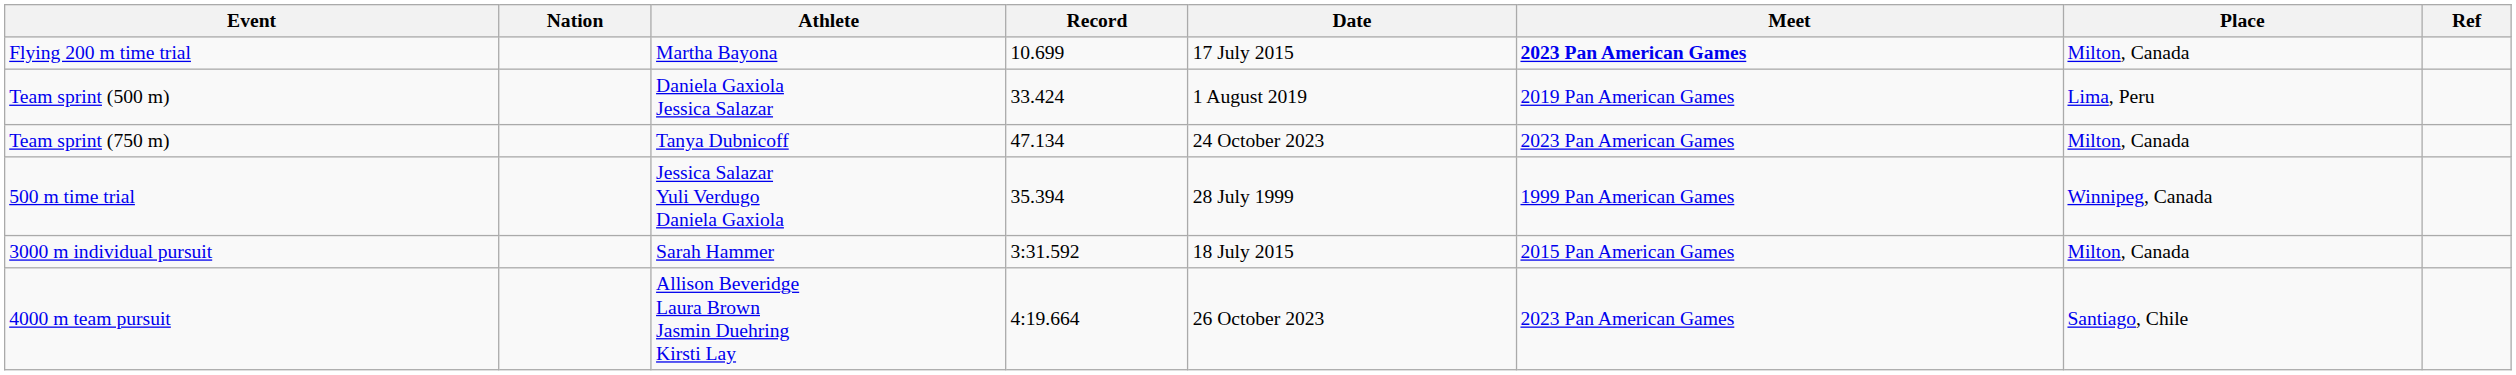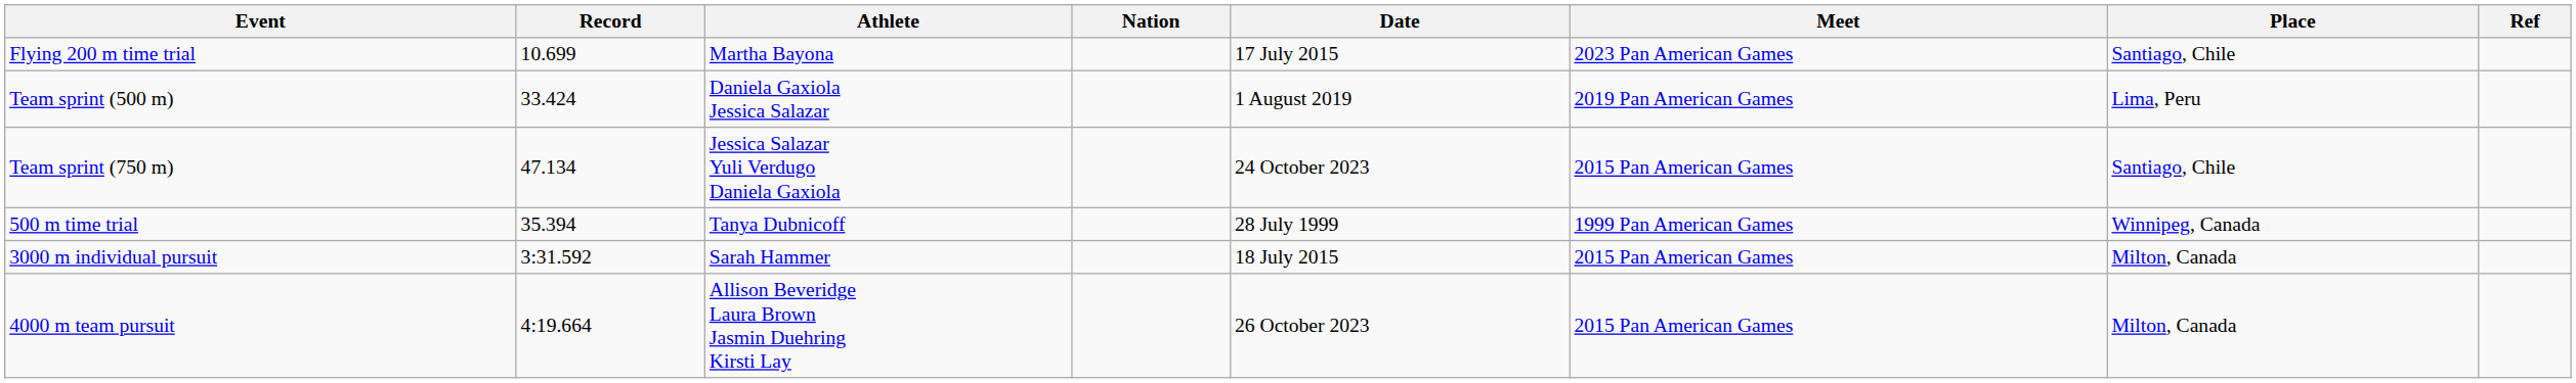columns swapped: Record <-> Nation
Flying 200 m time trial | Meet: bold -> normal
Flying 200 m time trial | Place: Milton, Canada -> Santiago, Chile
Team sprint (750 m) | Athlete: Tanya Dubnicoff -> Jessica Salazar Yuli Verdugo Daniela Gaxiola
Team sprint (750 m) | Meet: 2023 Pan American Games -> 2015 Pan American Games
Team sprint (750 m) | Place: Milton, Canada -> Santiago, Chile
500 m time trial | Athlete: Jessica Salazar Yuli Verdugo Daniela Gaxiola -> Tanya Dubnicoff
4000 m team pursuit | Meet: 2023 Pan American Games -> 2015 Pan American Games
4000 m team pursuit | Place: Santiago, Chile -> Milton, Canada
